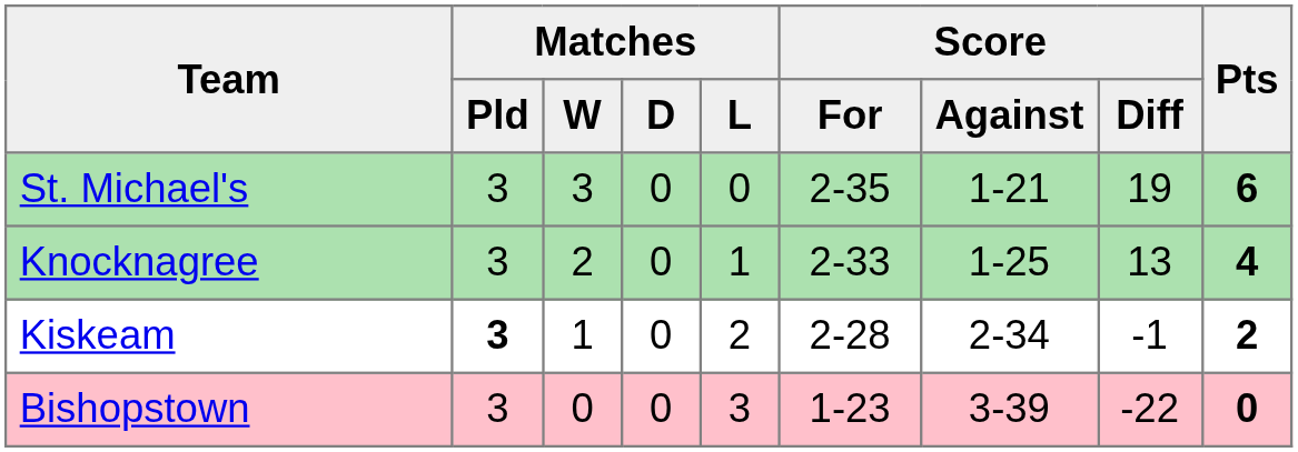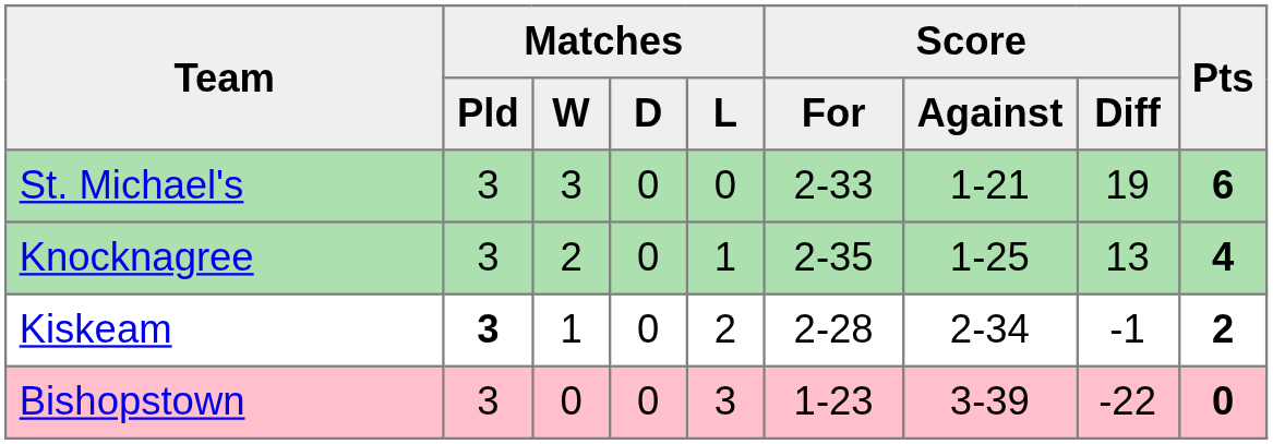St. Michael's | Score / For: 2-35 -> 2-33
Knocknagree | Score / For: 2-33 -> 2-35
